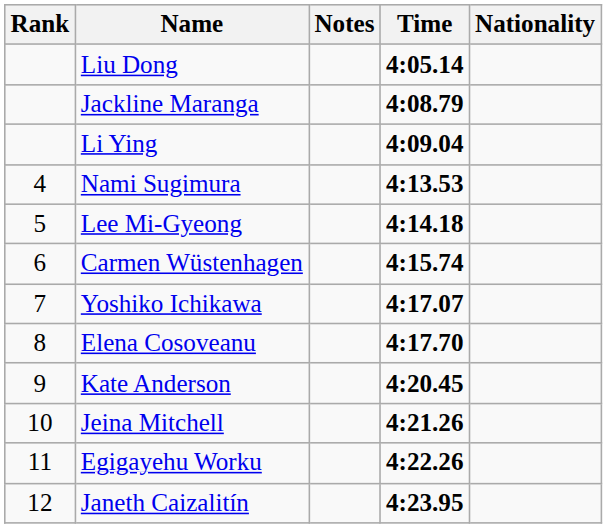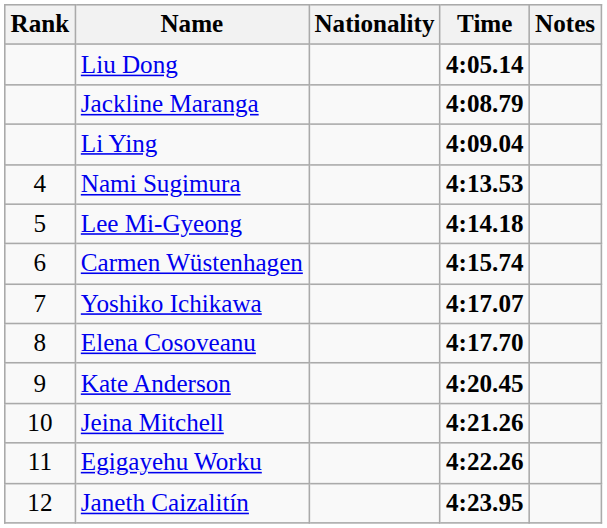columns swapped: Nationality <-> Notes
